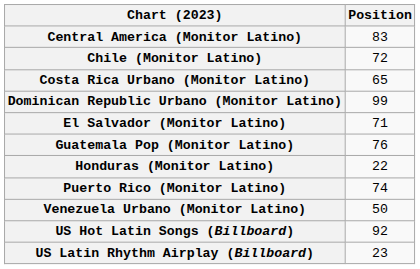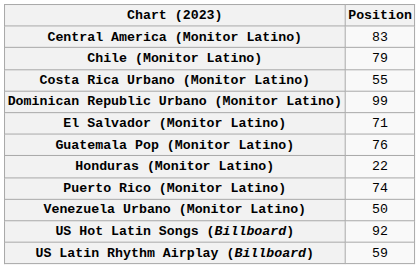Chile (Monitor Latino) | Position: 72 -> 79
Costa Rica Urbano (Monitor Latino) | Position: 65 -> 55
US Latin Rhythm Airplay (Billboard) | Position: 23 -> 59
